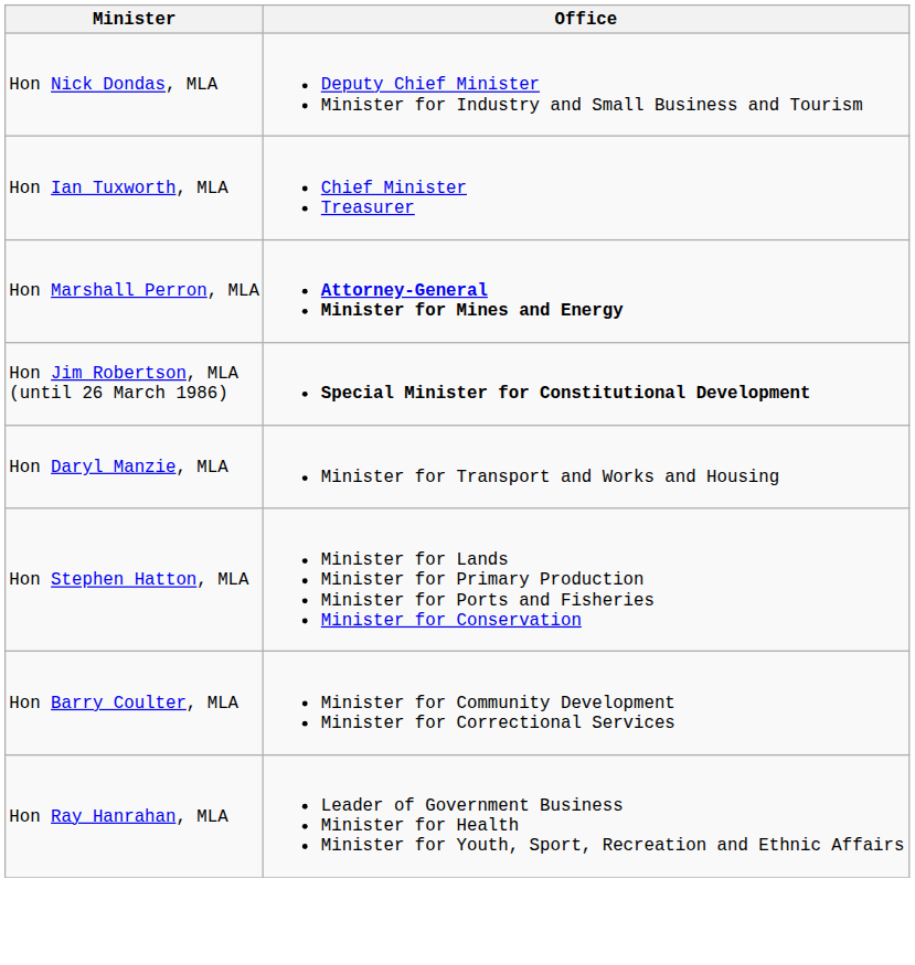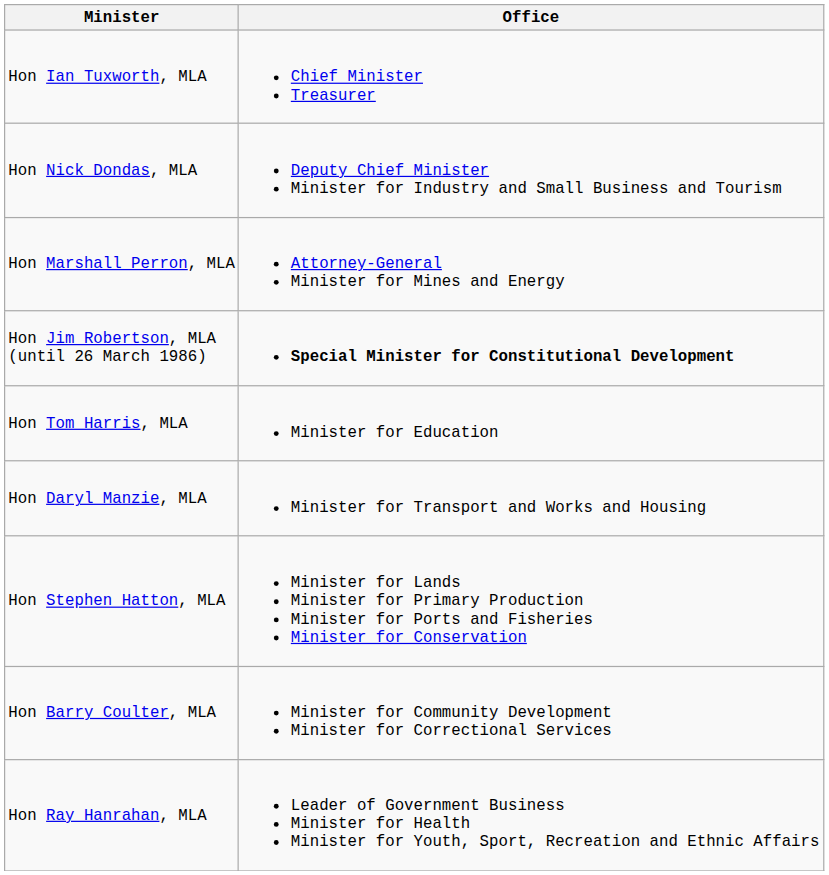rows swapped: Hon Ian Tuxworth, MLA <-> Hon Nick Dondas, MLA
Hon Marshall Perron, MLA | Office: bold -> normal
+ row: Hon Tom Harris, MLA | Minister for Education
